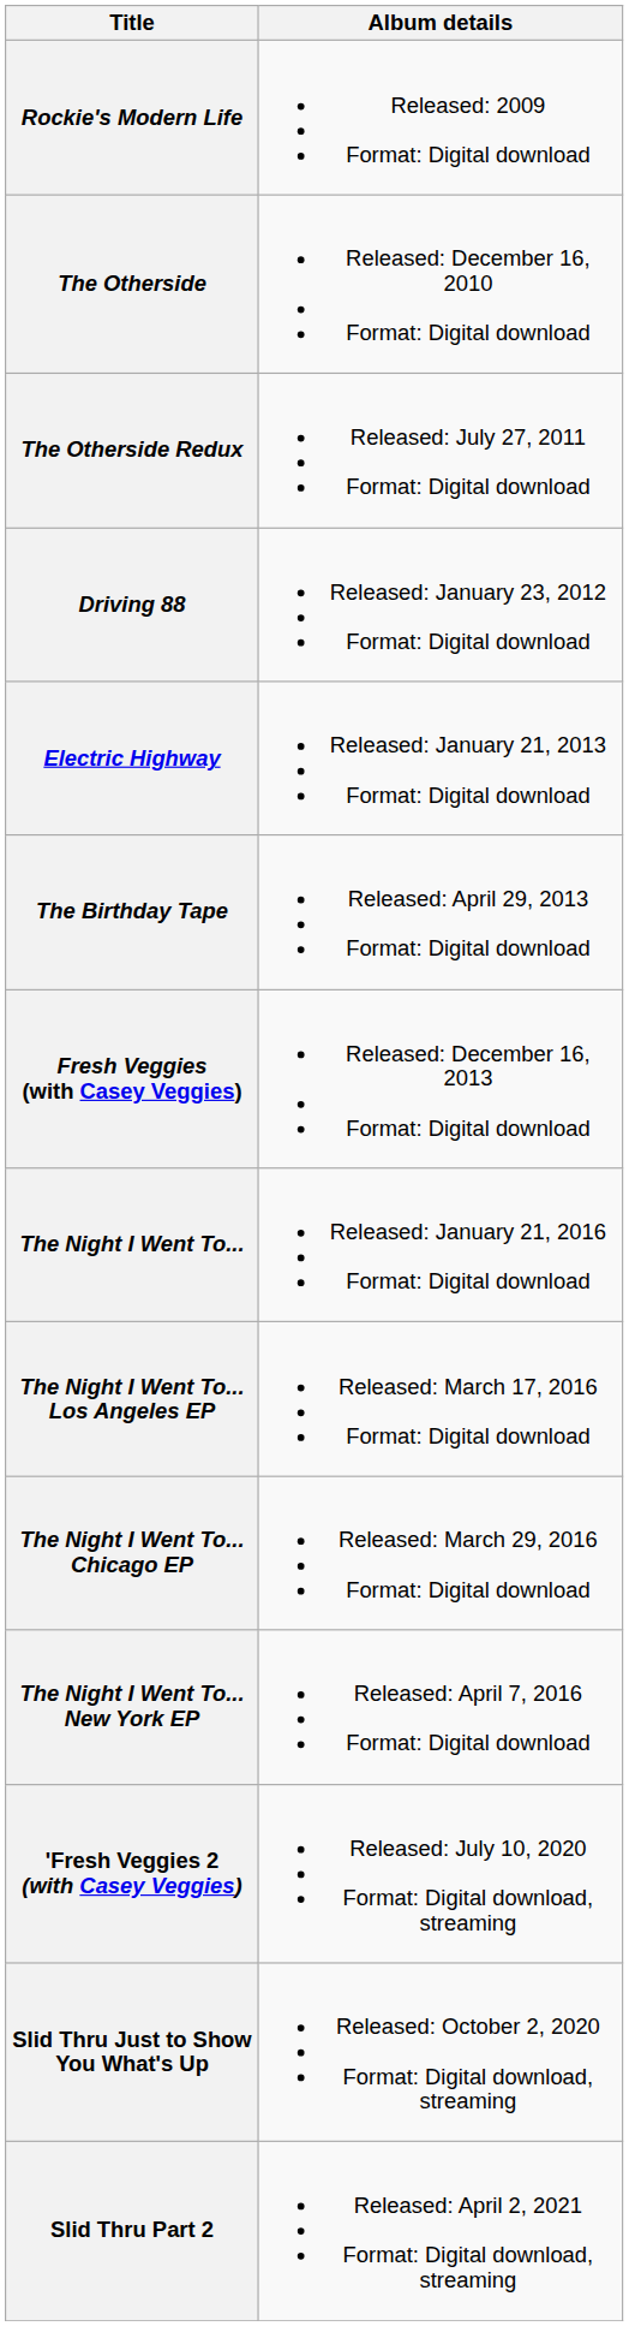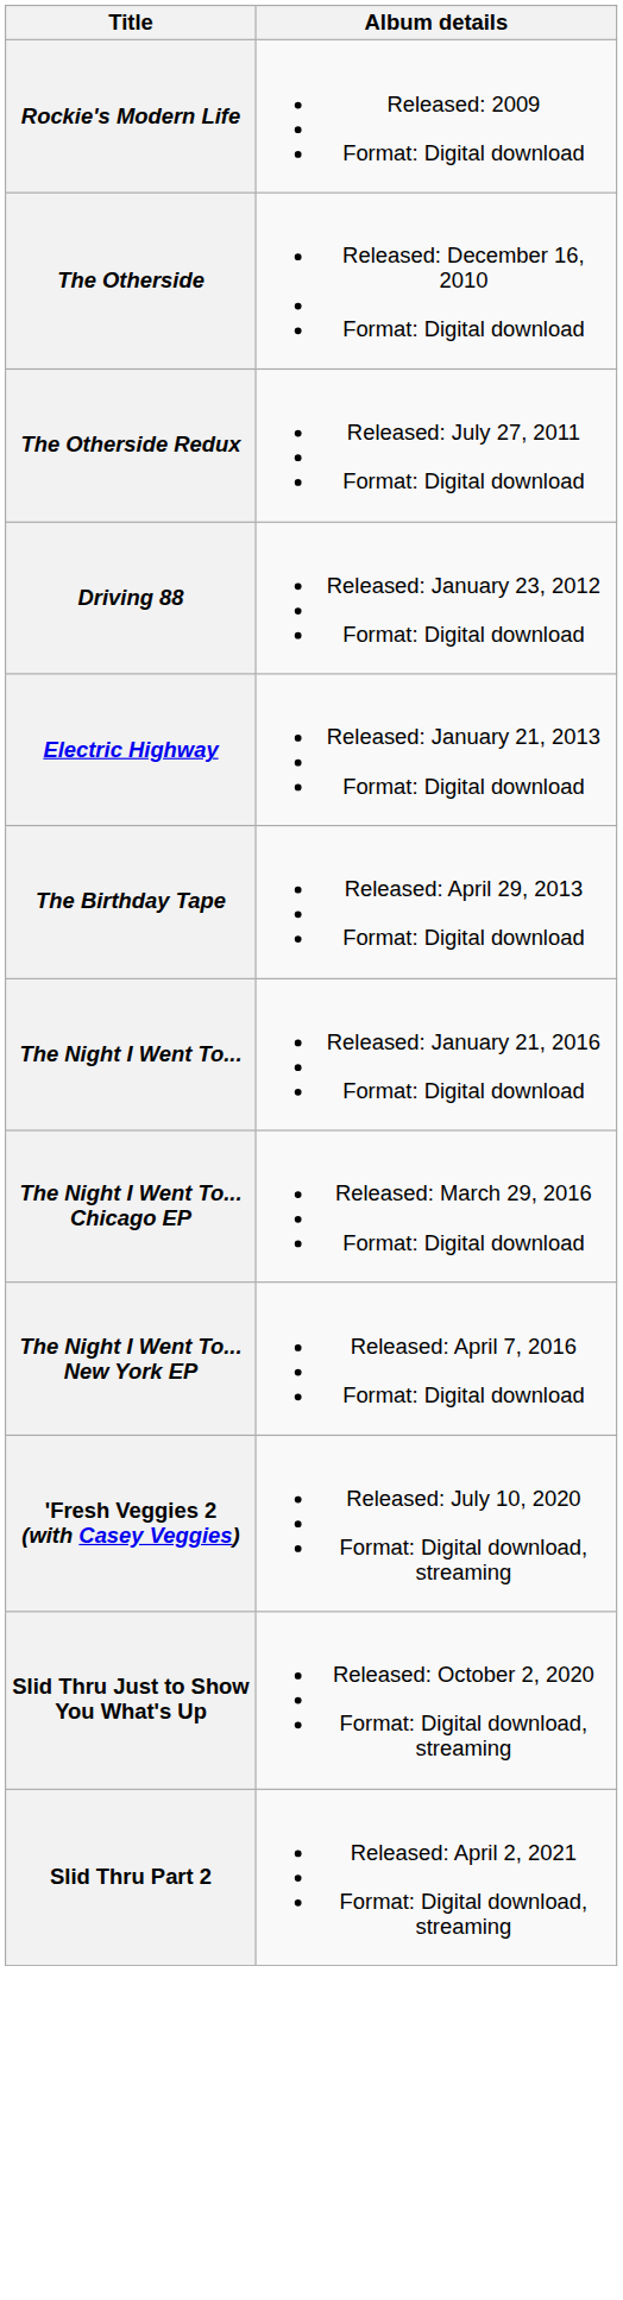- row: Fresh Veggies (with Casey Veggies) | Released: December 16, 2013 Format: Digital download
- row: The Night I Went To... Los Angeles EP | Released: March 17, 2016 Format: Digital download
